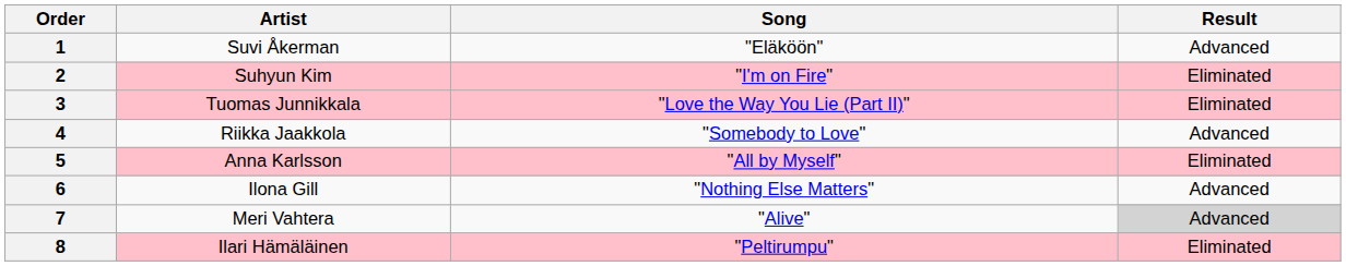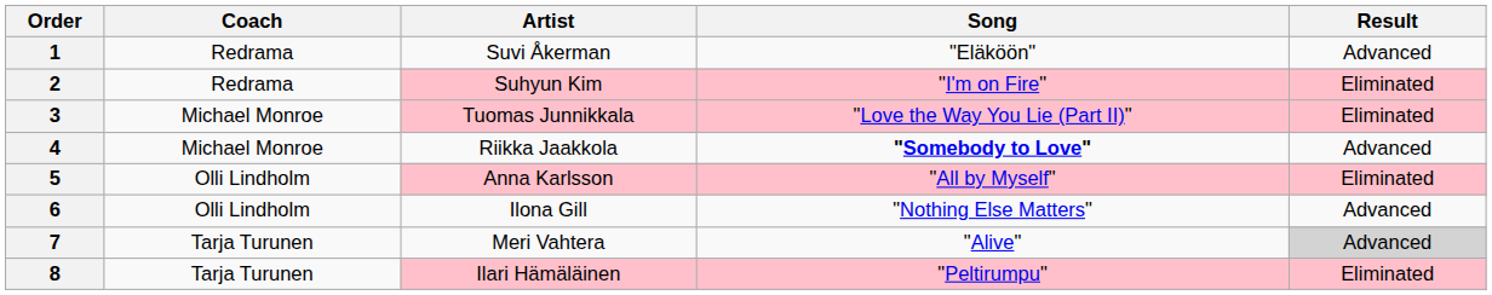+ column: Coach | Redrama | Redrama | Michael Monroe | Michael Monroe | Olli Lindholm | Olli Lindholm | Tarja Turunen | Tarja Turunen
4 | Song: normal -> bold
